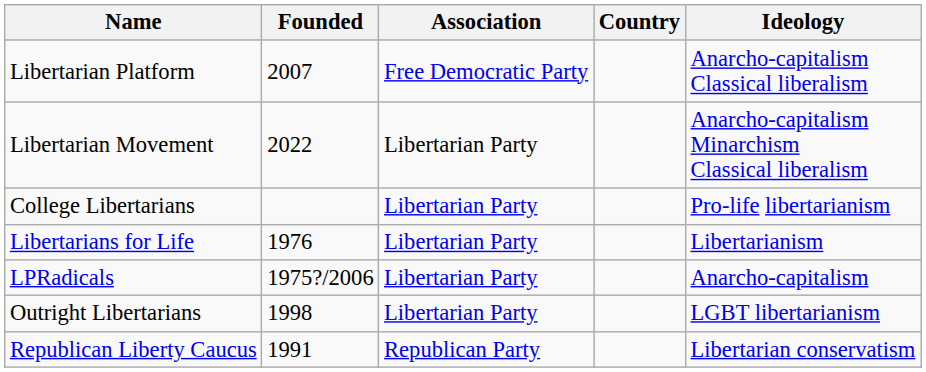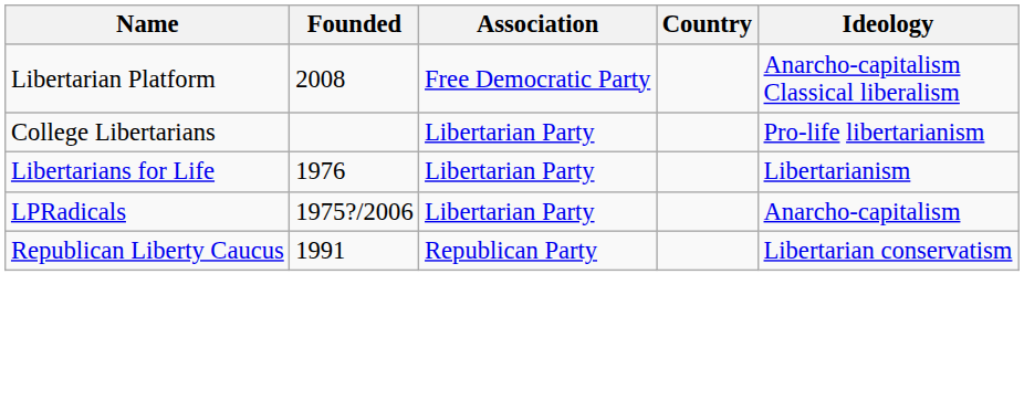Libertarian Platform | Founded: 2007 -> 2008
- row: Libertarian Movement | 2022 | Libertarian Party | Anarcho-capitalism Minarchism Classical liberalism
- row: Outright Libertarians | 1998 | Libertarian Party | LGBT libertarianism
